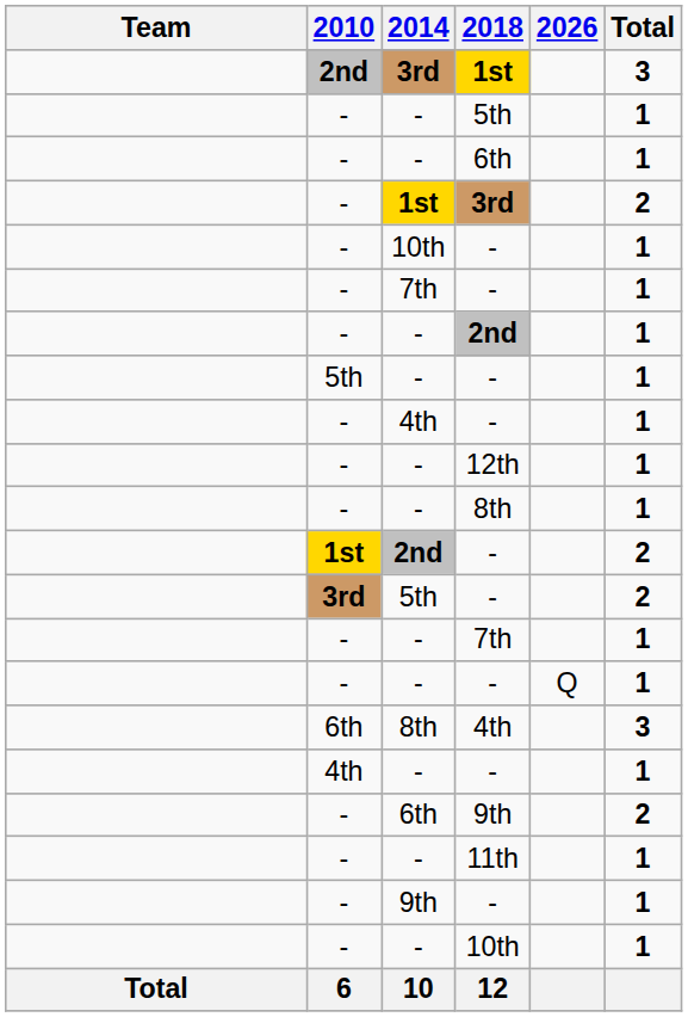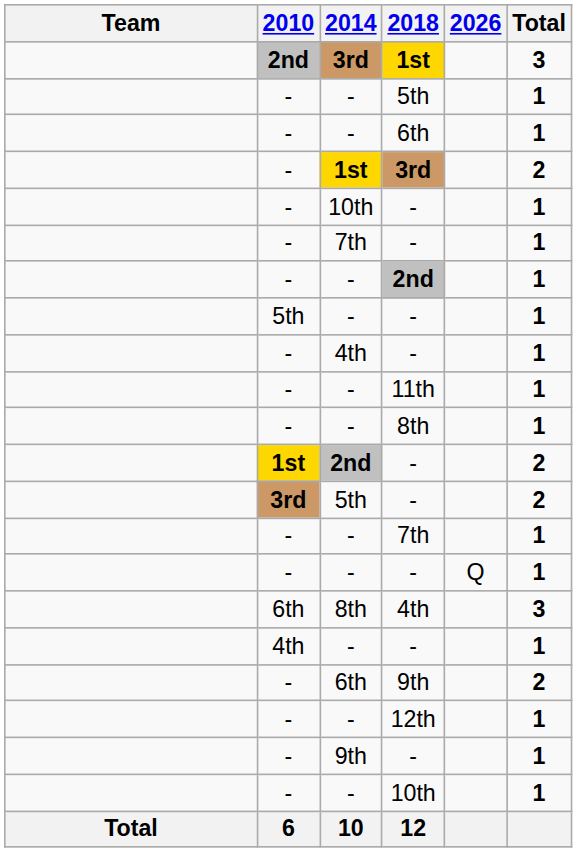rows swapped: 11th <-> 12th
